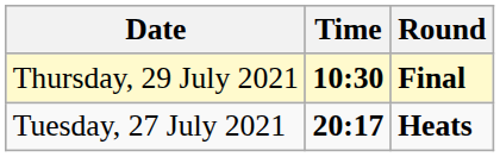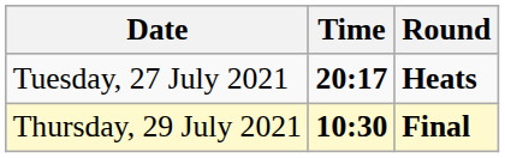rows swapped: Tuesday, 27 July 2021 <-> Thursday, 29 July 2021
